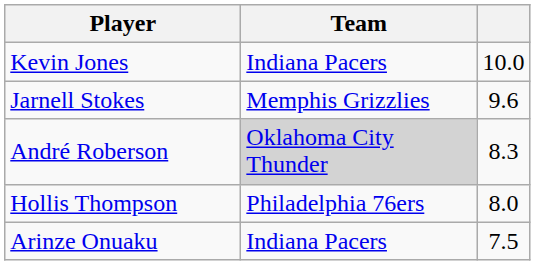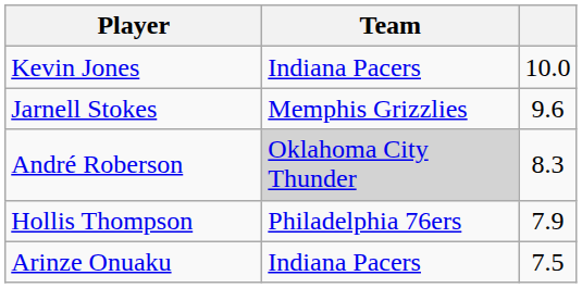Hollis Thompson | column 3: 8.0 -> 7.9
